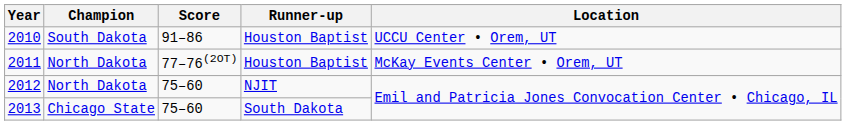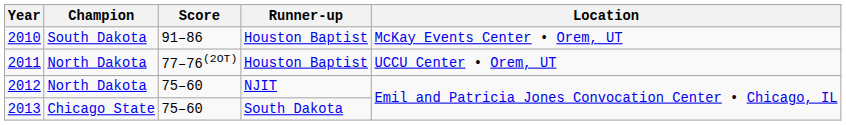2010 | Location: UCCU Center • Orem, UT -> McKay Events Center • Orem, UT
2011 | Location: McKay Events Center • Orem, UT -> UCCU Center • Orem, UT
